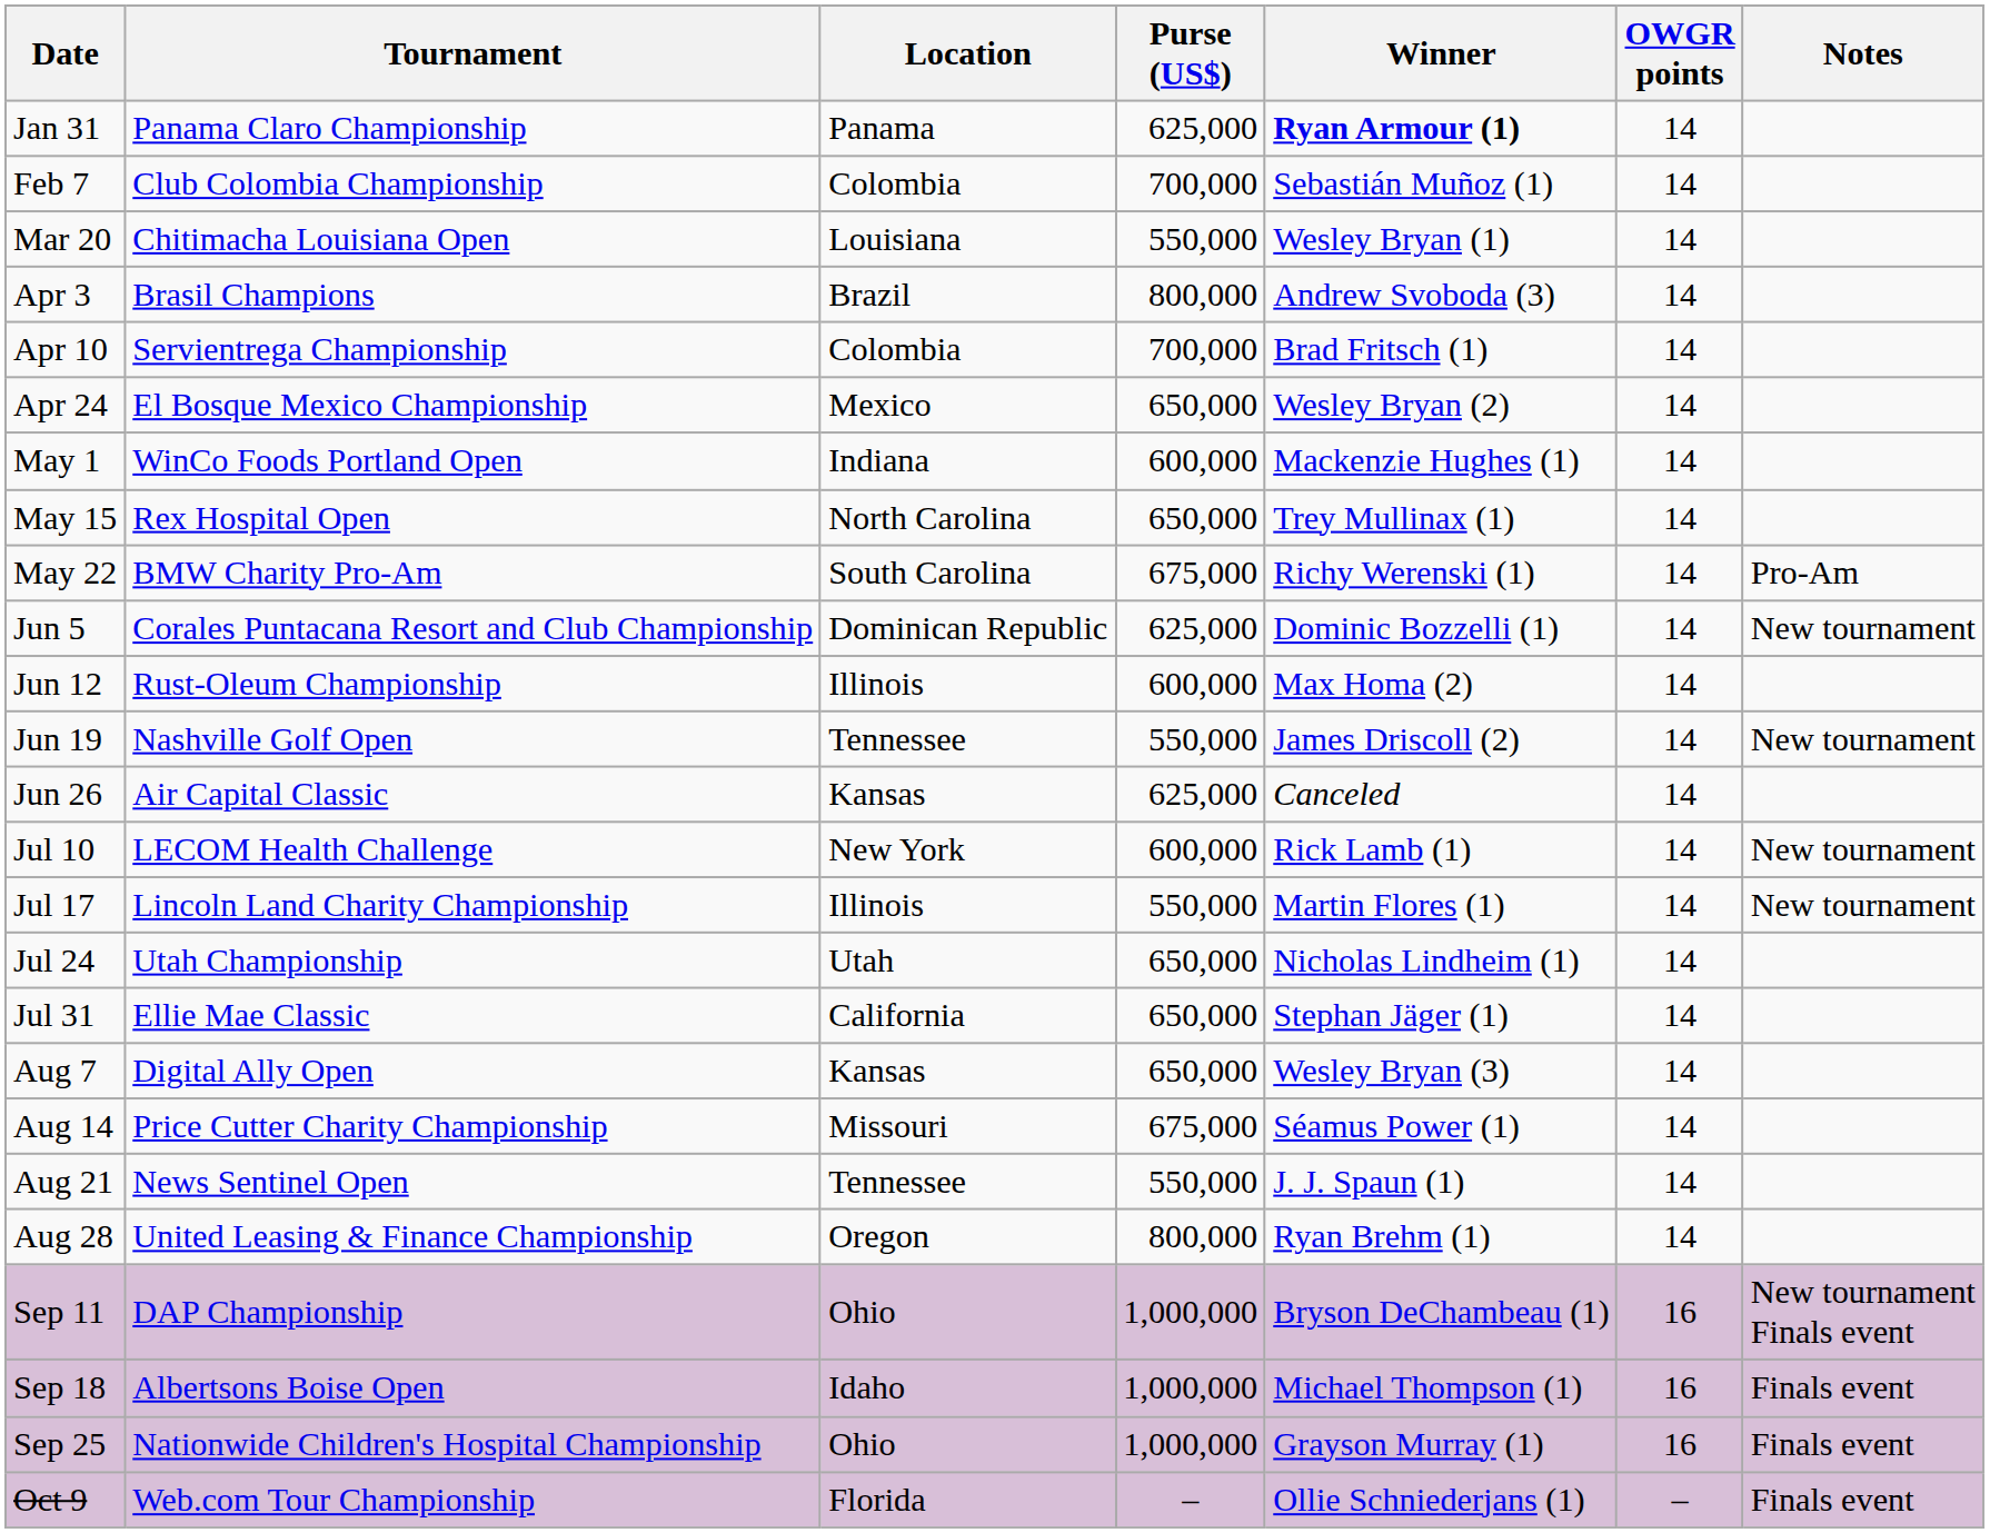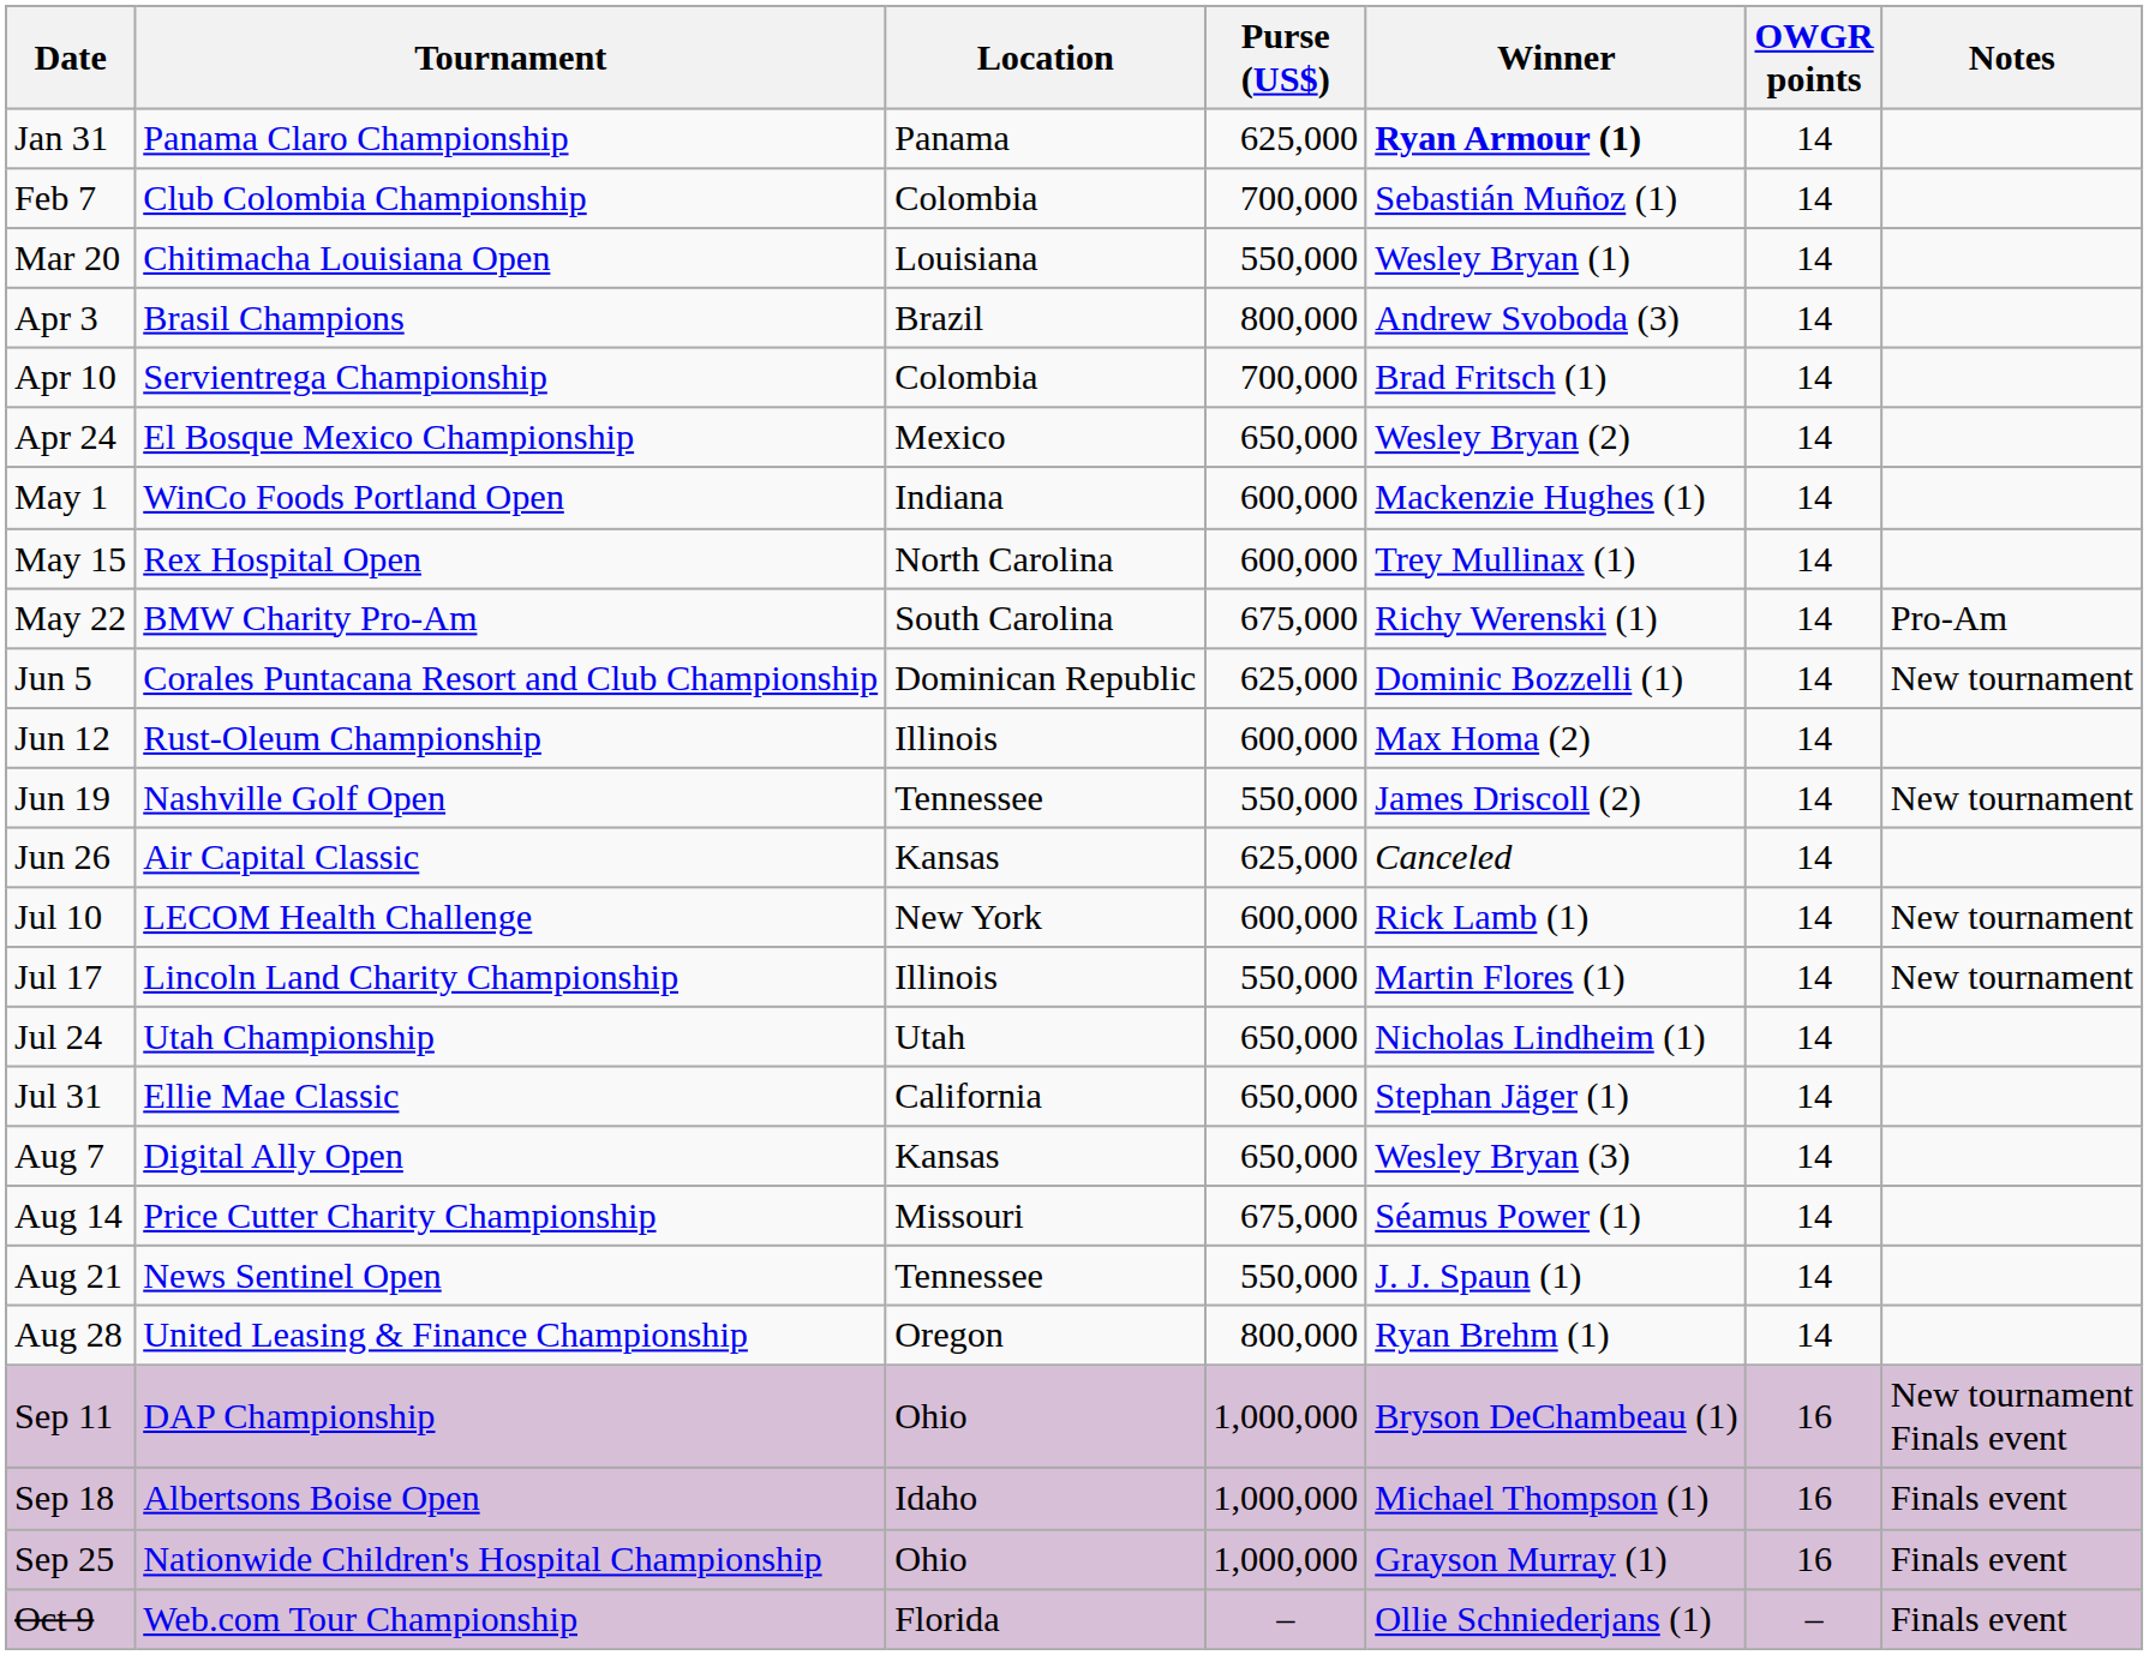May 15 | Purse (US$): 650,000 -> 600,000
